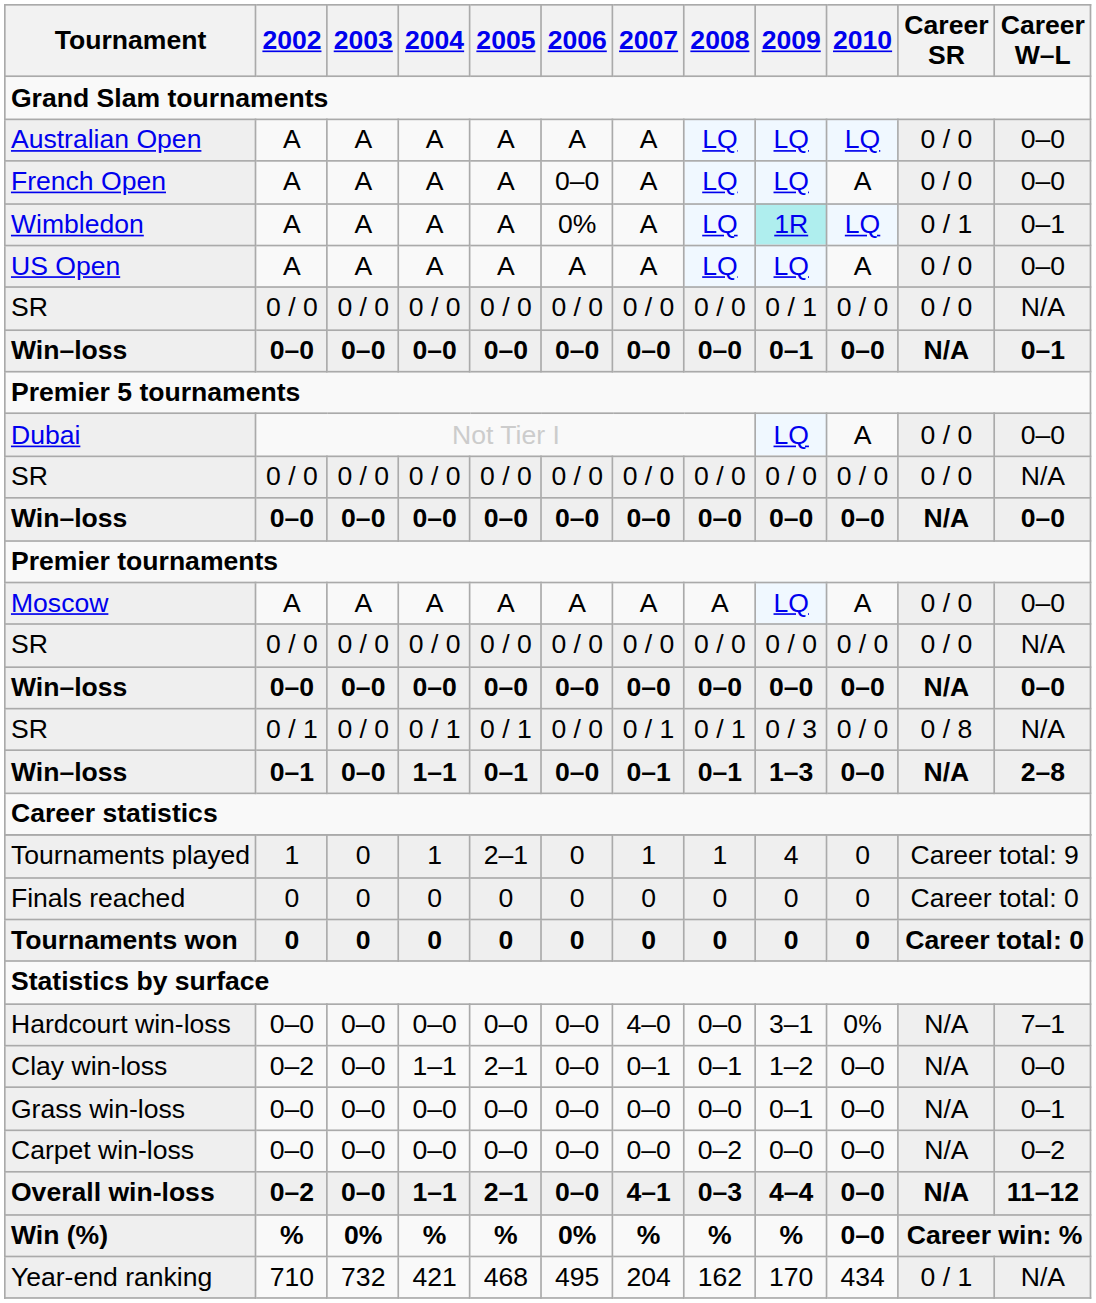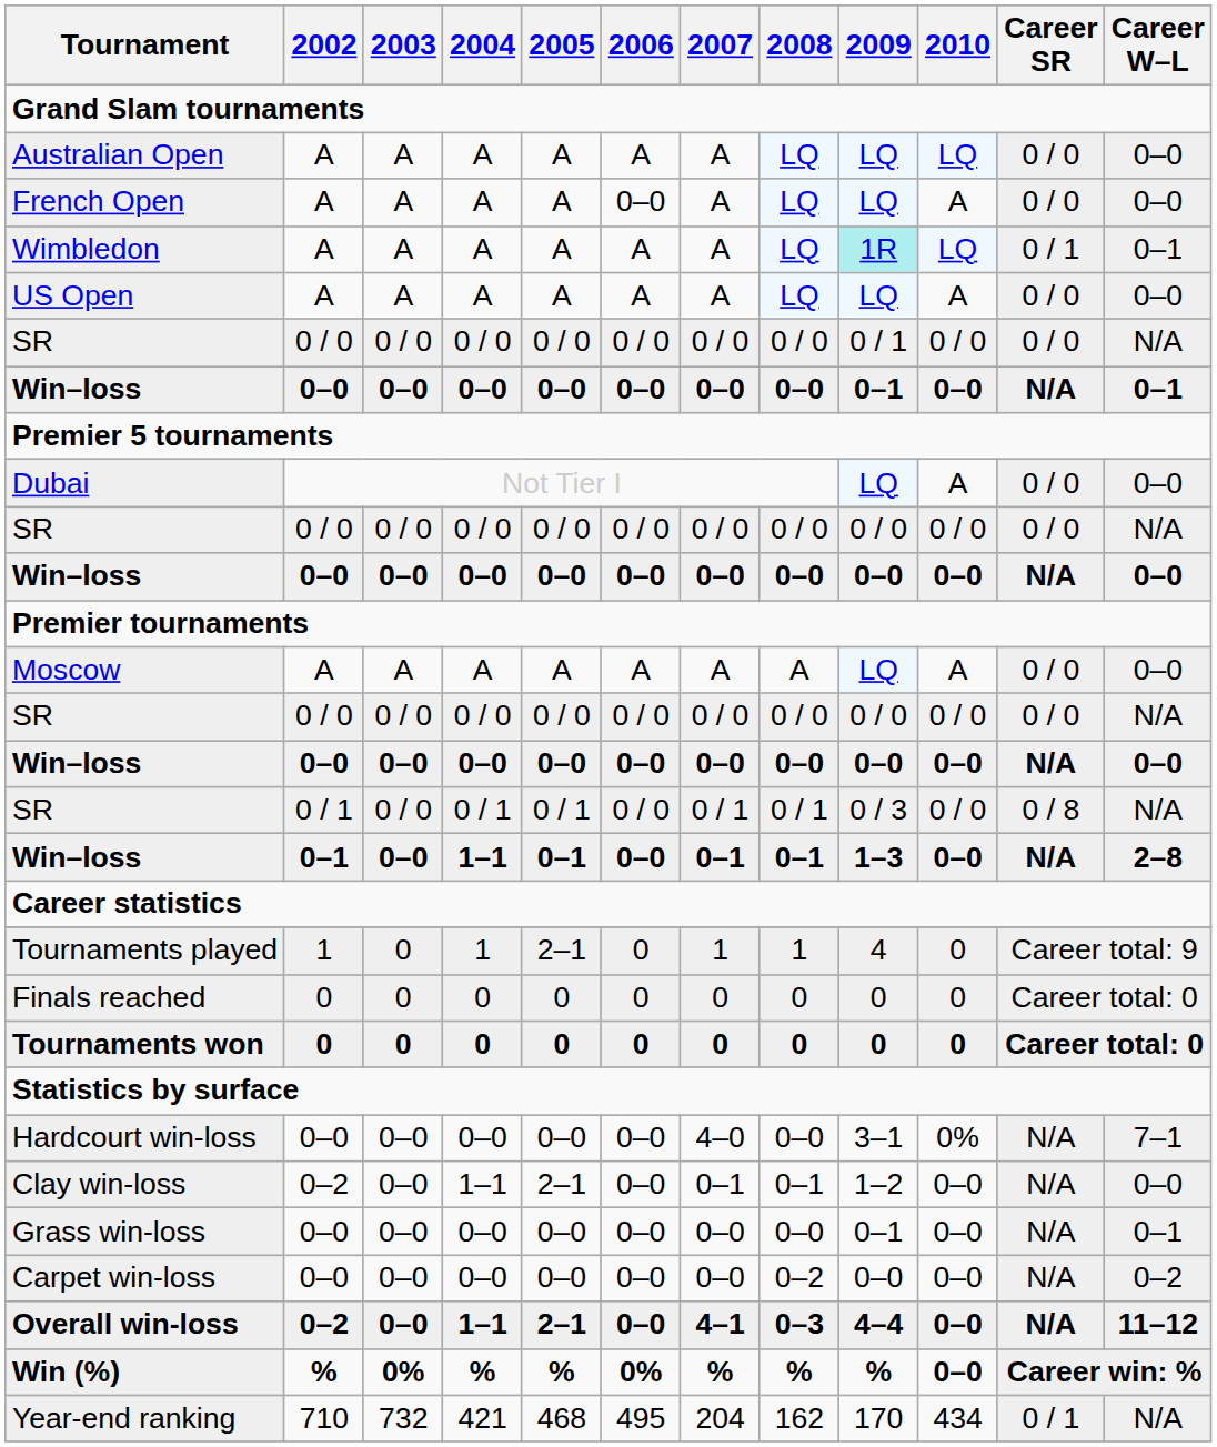Wimbledon | 2006: 0% -> A
